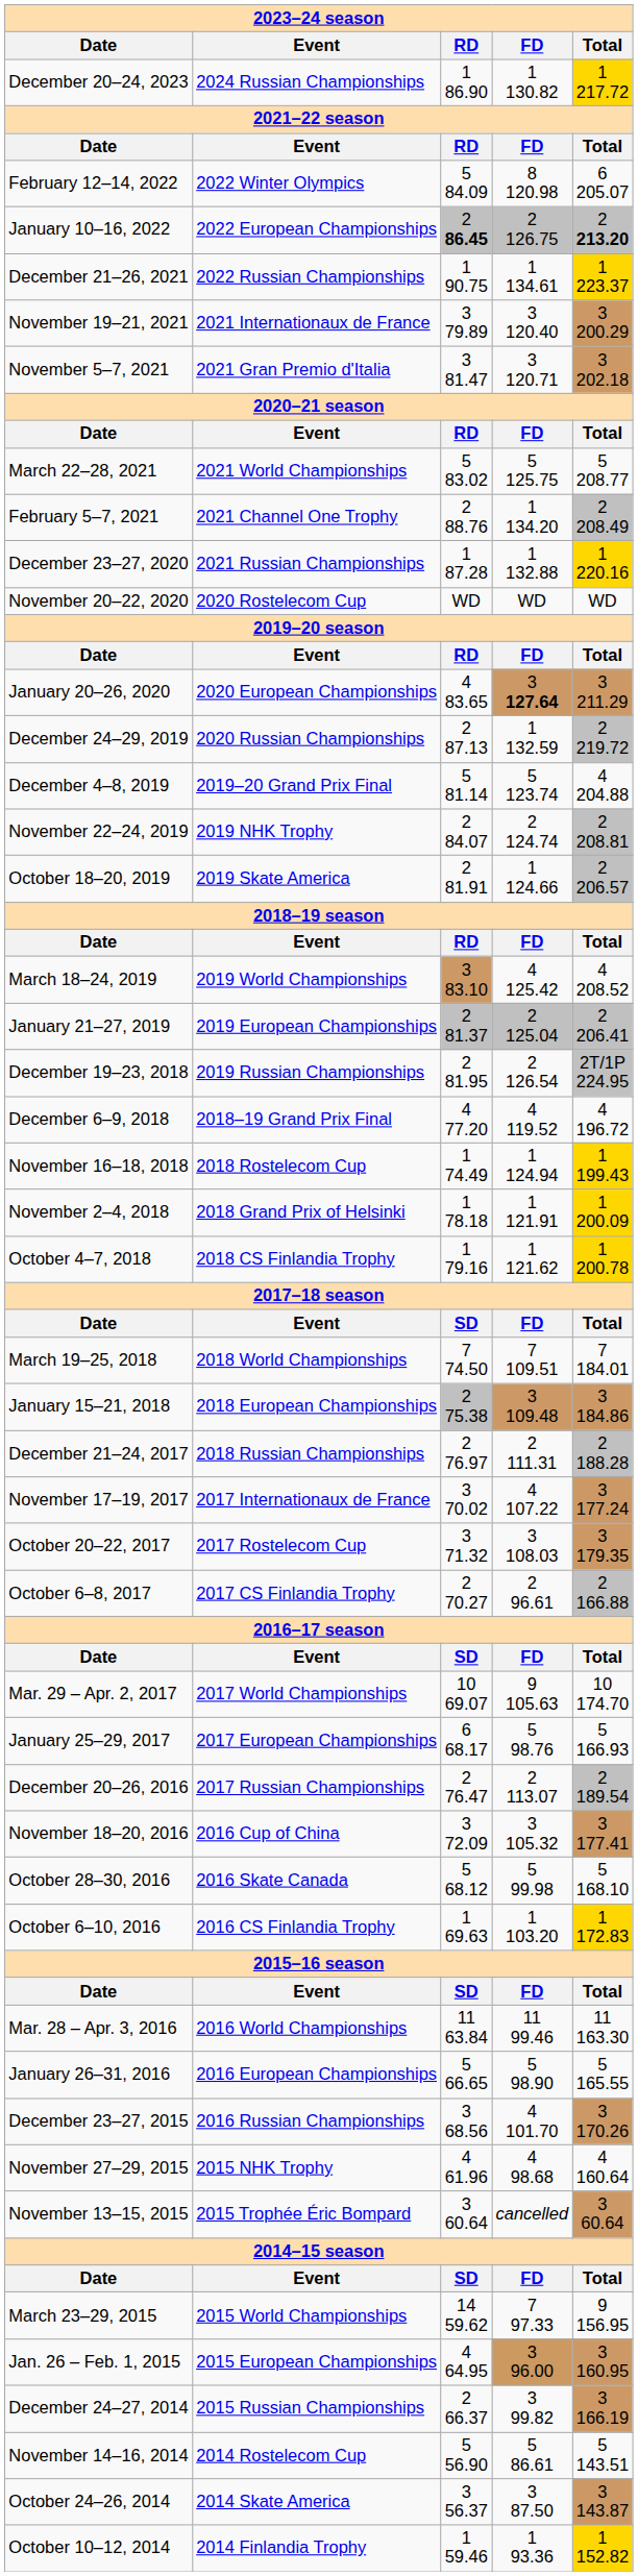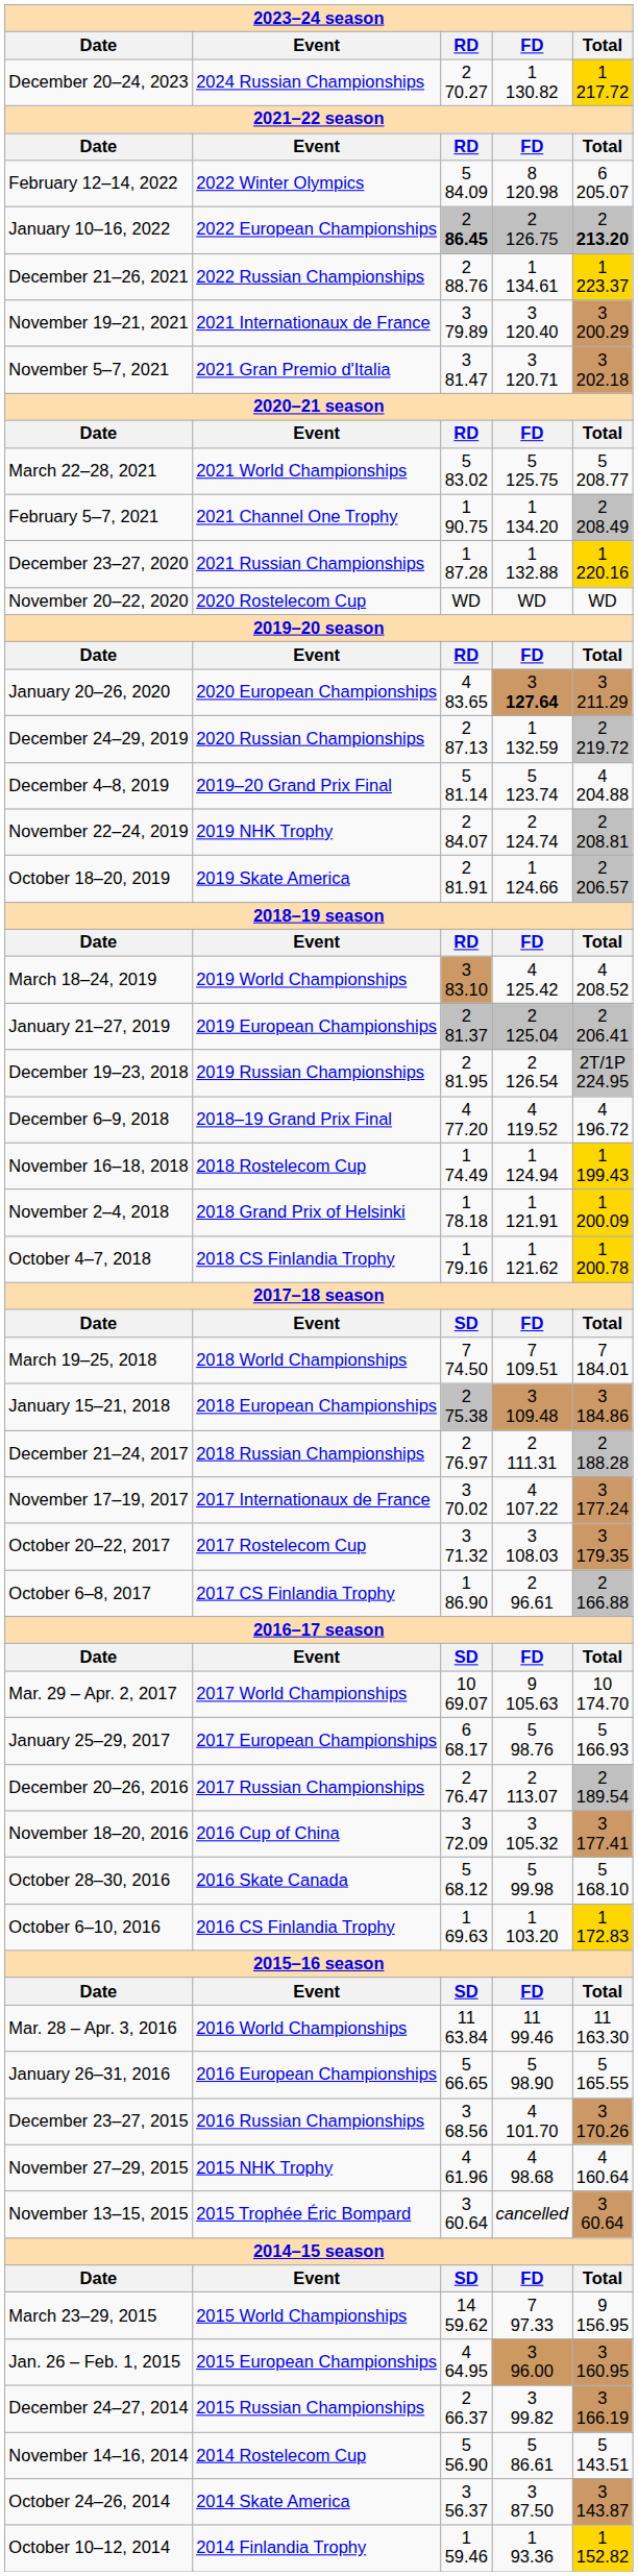December 20–24, 2023 | column 3: 1 86.90 -> 2 70.27
December 21–26, 2021 | column 3: 1 90.75 -> 2 88.76
February 5–7, 2021 | column 3: 2 88.76 -> 1 90.75
October 6–8, 2017 | column 3: 2 70.27 -> 1 86.90
